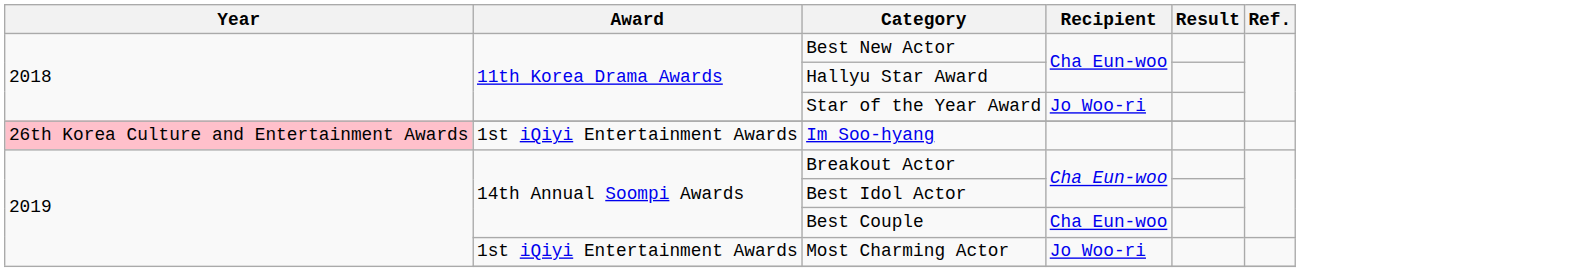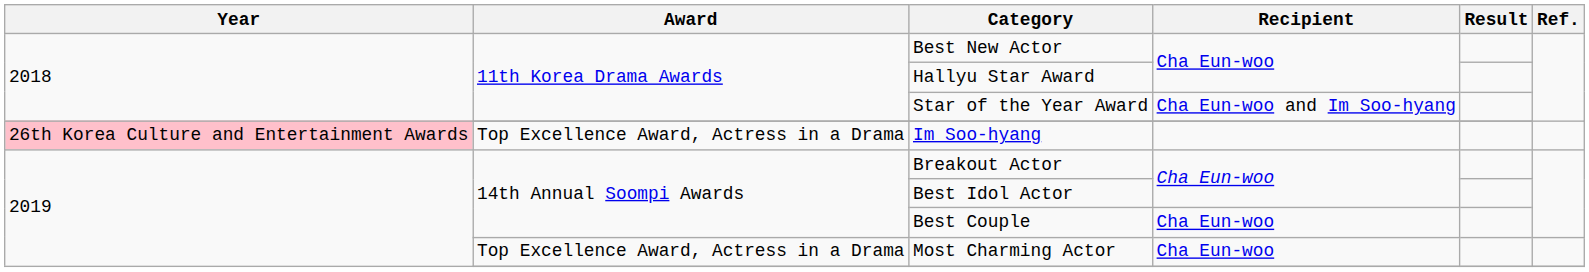Star of the Year Award | Recipient: Jo Woo-ri -> Cha Eun-woo and Im Soo-hyang
Im Soo-hyang | Award: 1st iQiyi Entertainment Awards -> Top Excellence Award, Actress in a Drama
Most Charming Actor | Award: 1st iQiyi Entertainment Awards -> Top Excellence Award, Actress in a Drama
Most Charming Actor | Recipient: Jo Woo-ri -> Cha Eun-woo
